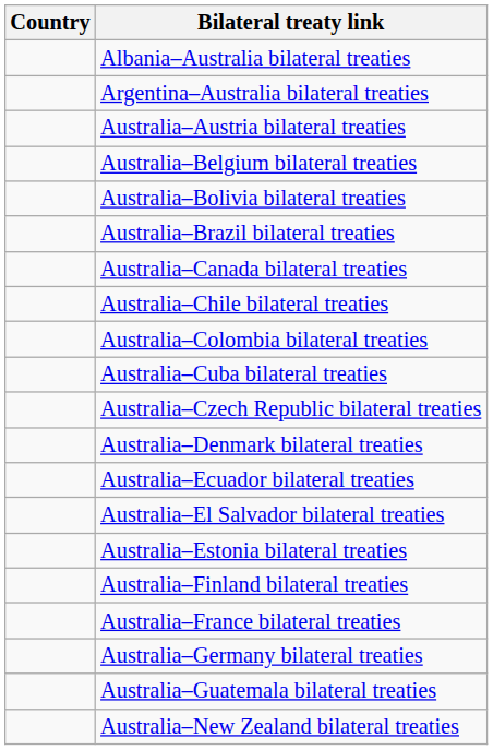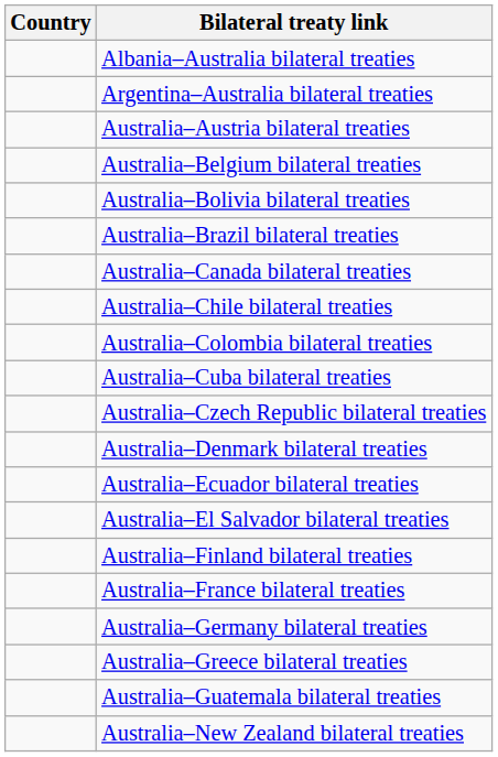- row: Australia–Estonia bilateral treaties
+ row: Australia–Greece bilateral treaties
